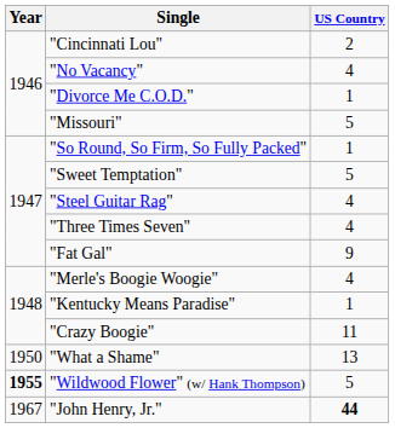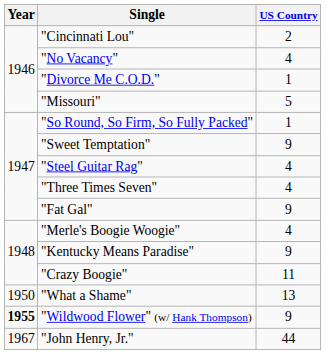"Sweet Temptation" | US Country: 5 -> 9
"Kentucky Means Paradise" | US Country: 1 -> 9
"Wildwood Flower" (w/ Hank Thompson) | US Country: 5 -> 9
"John Henry, Jr." | US Country: bold -> normal
